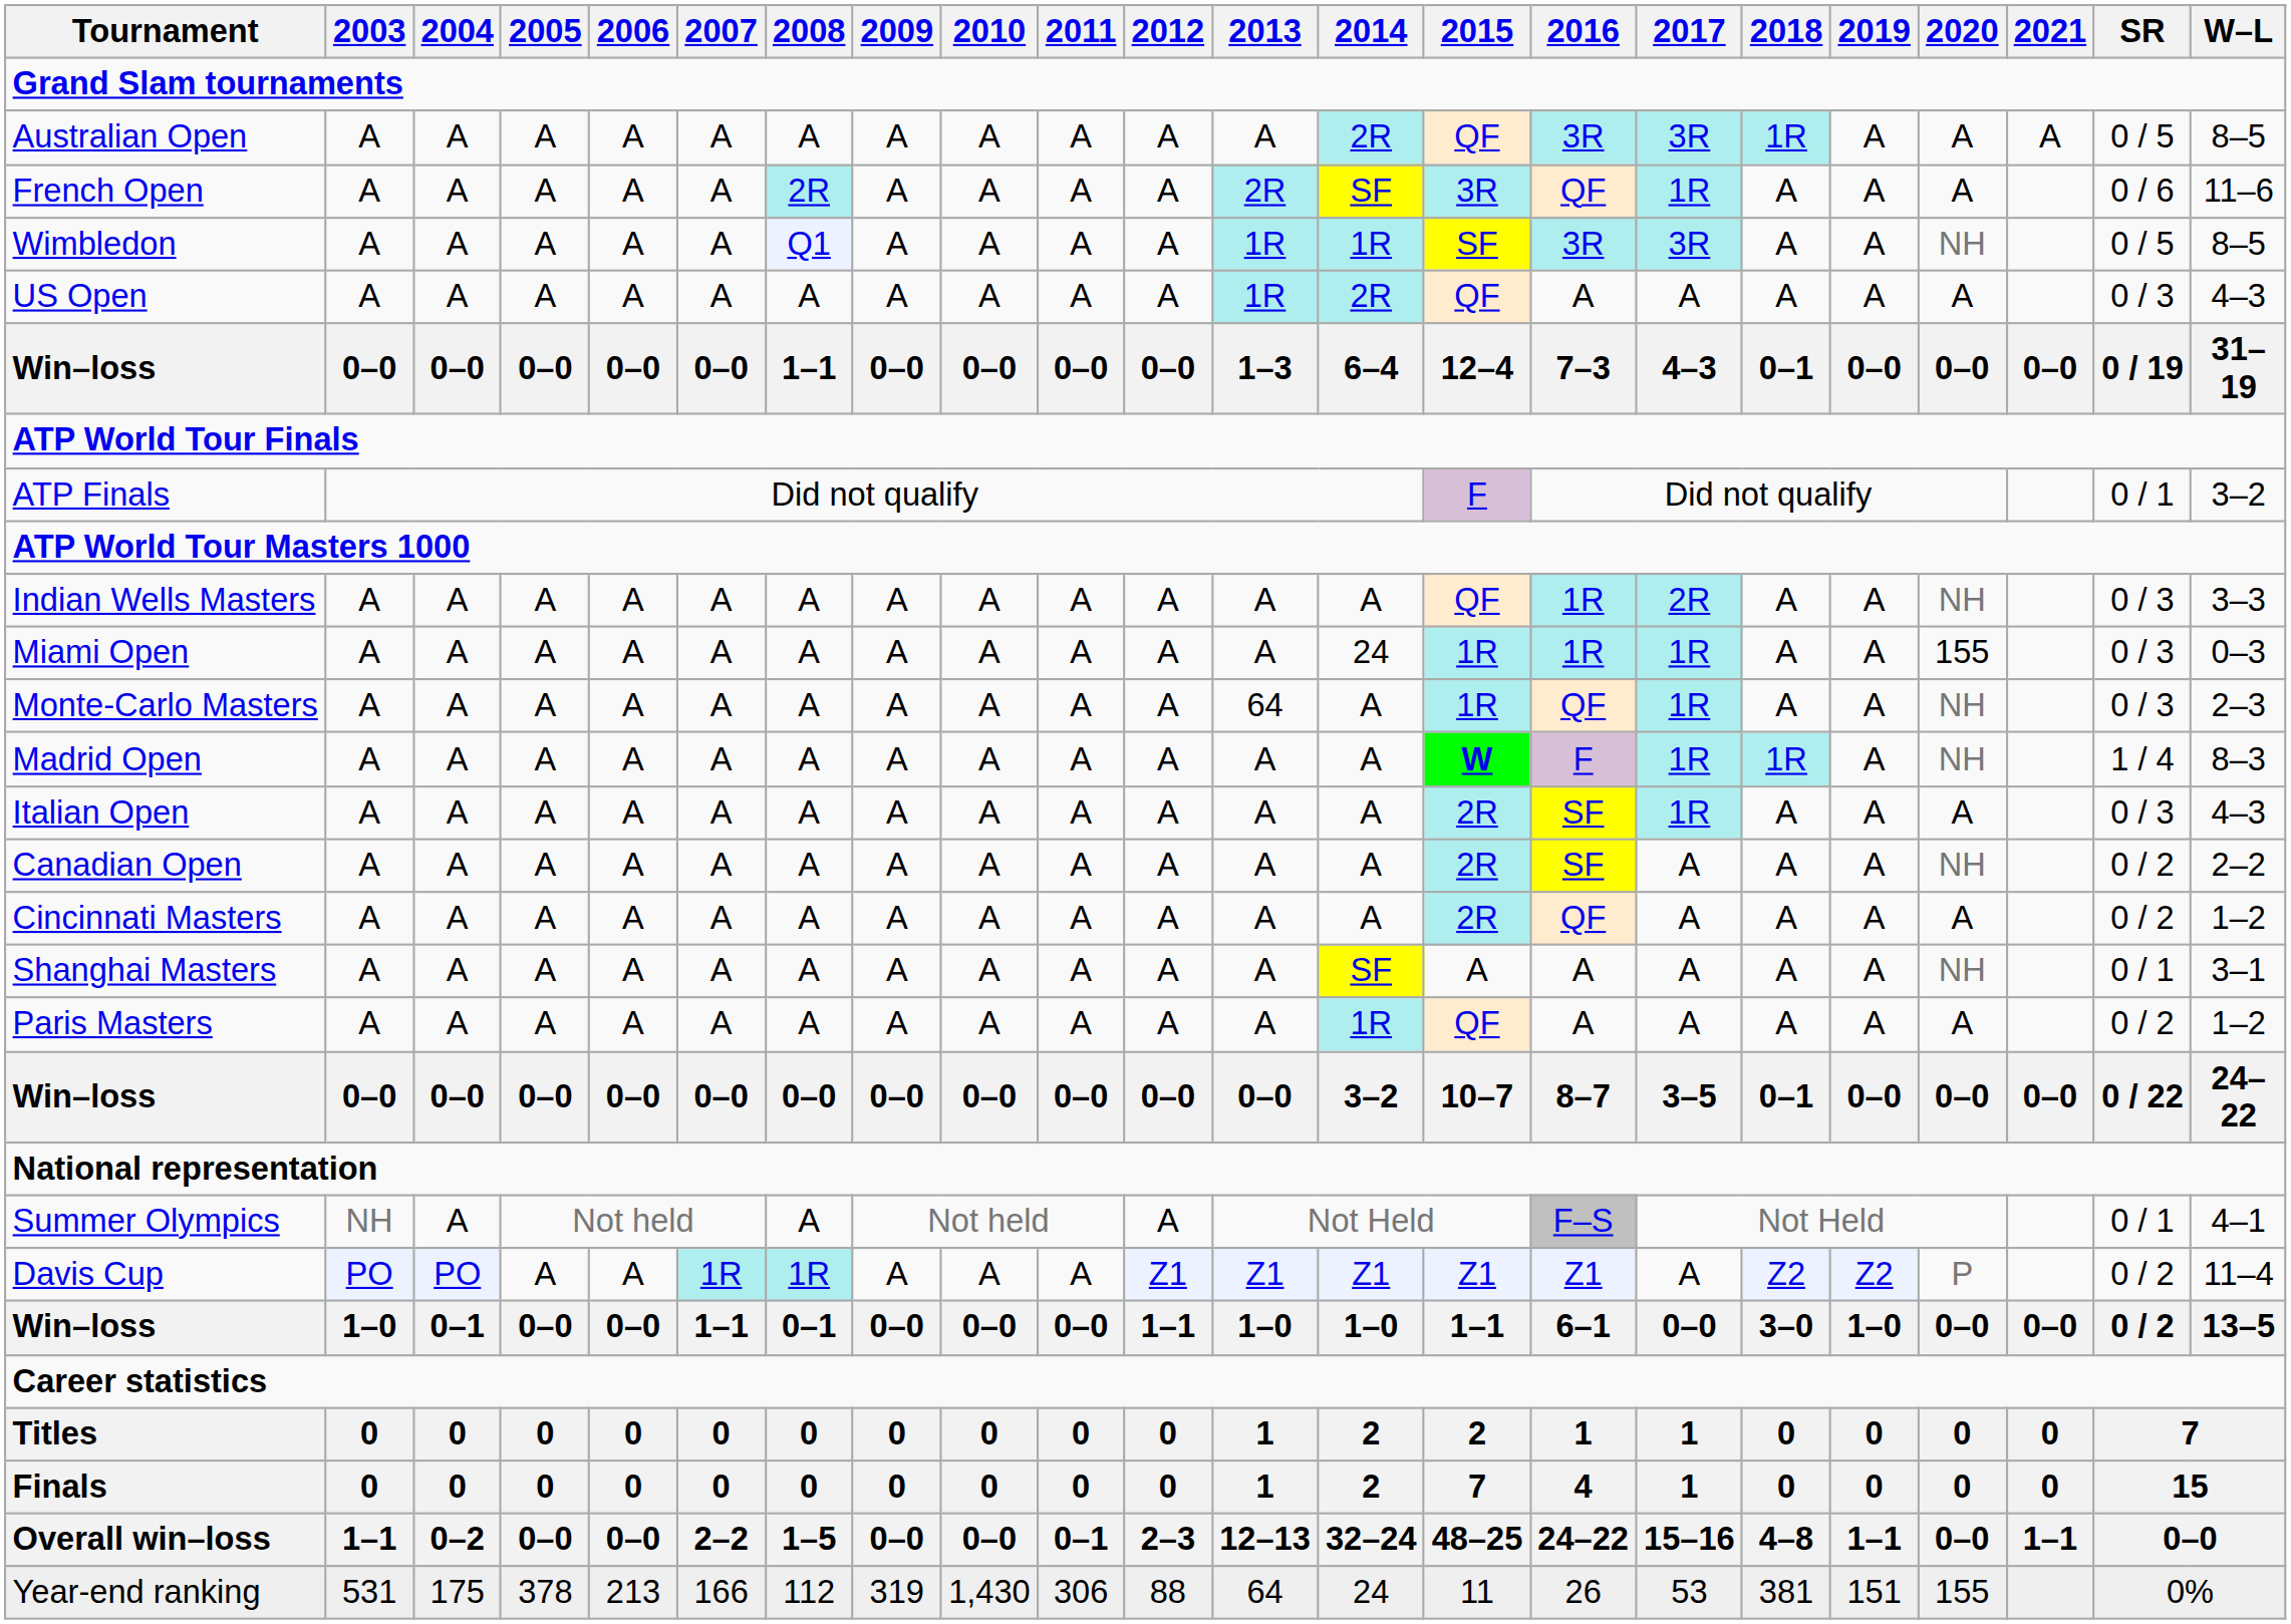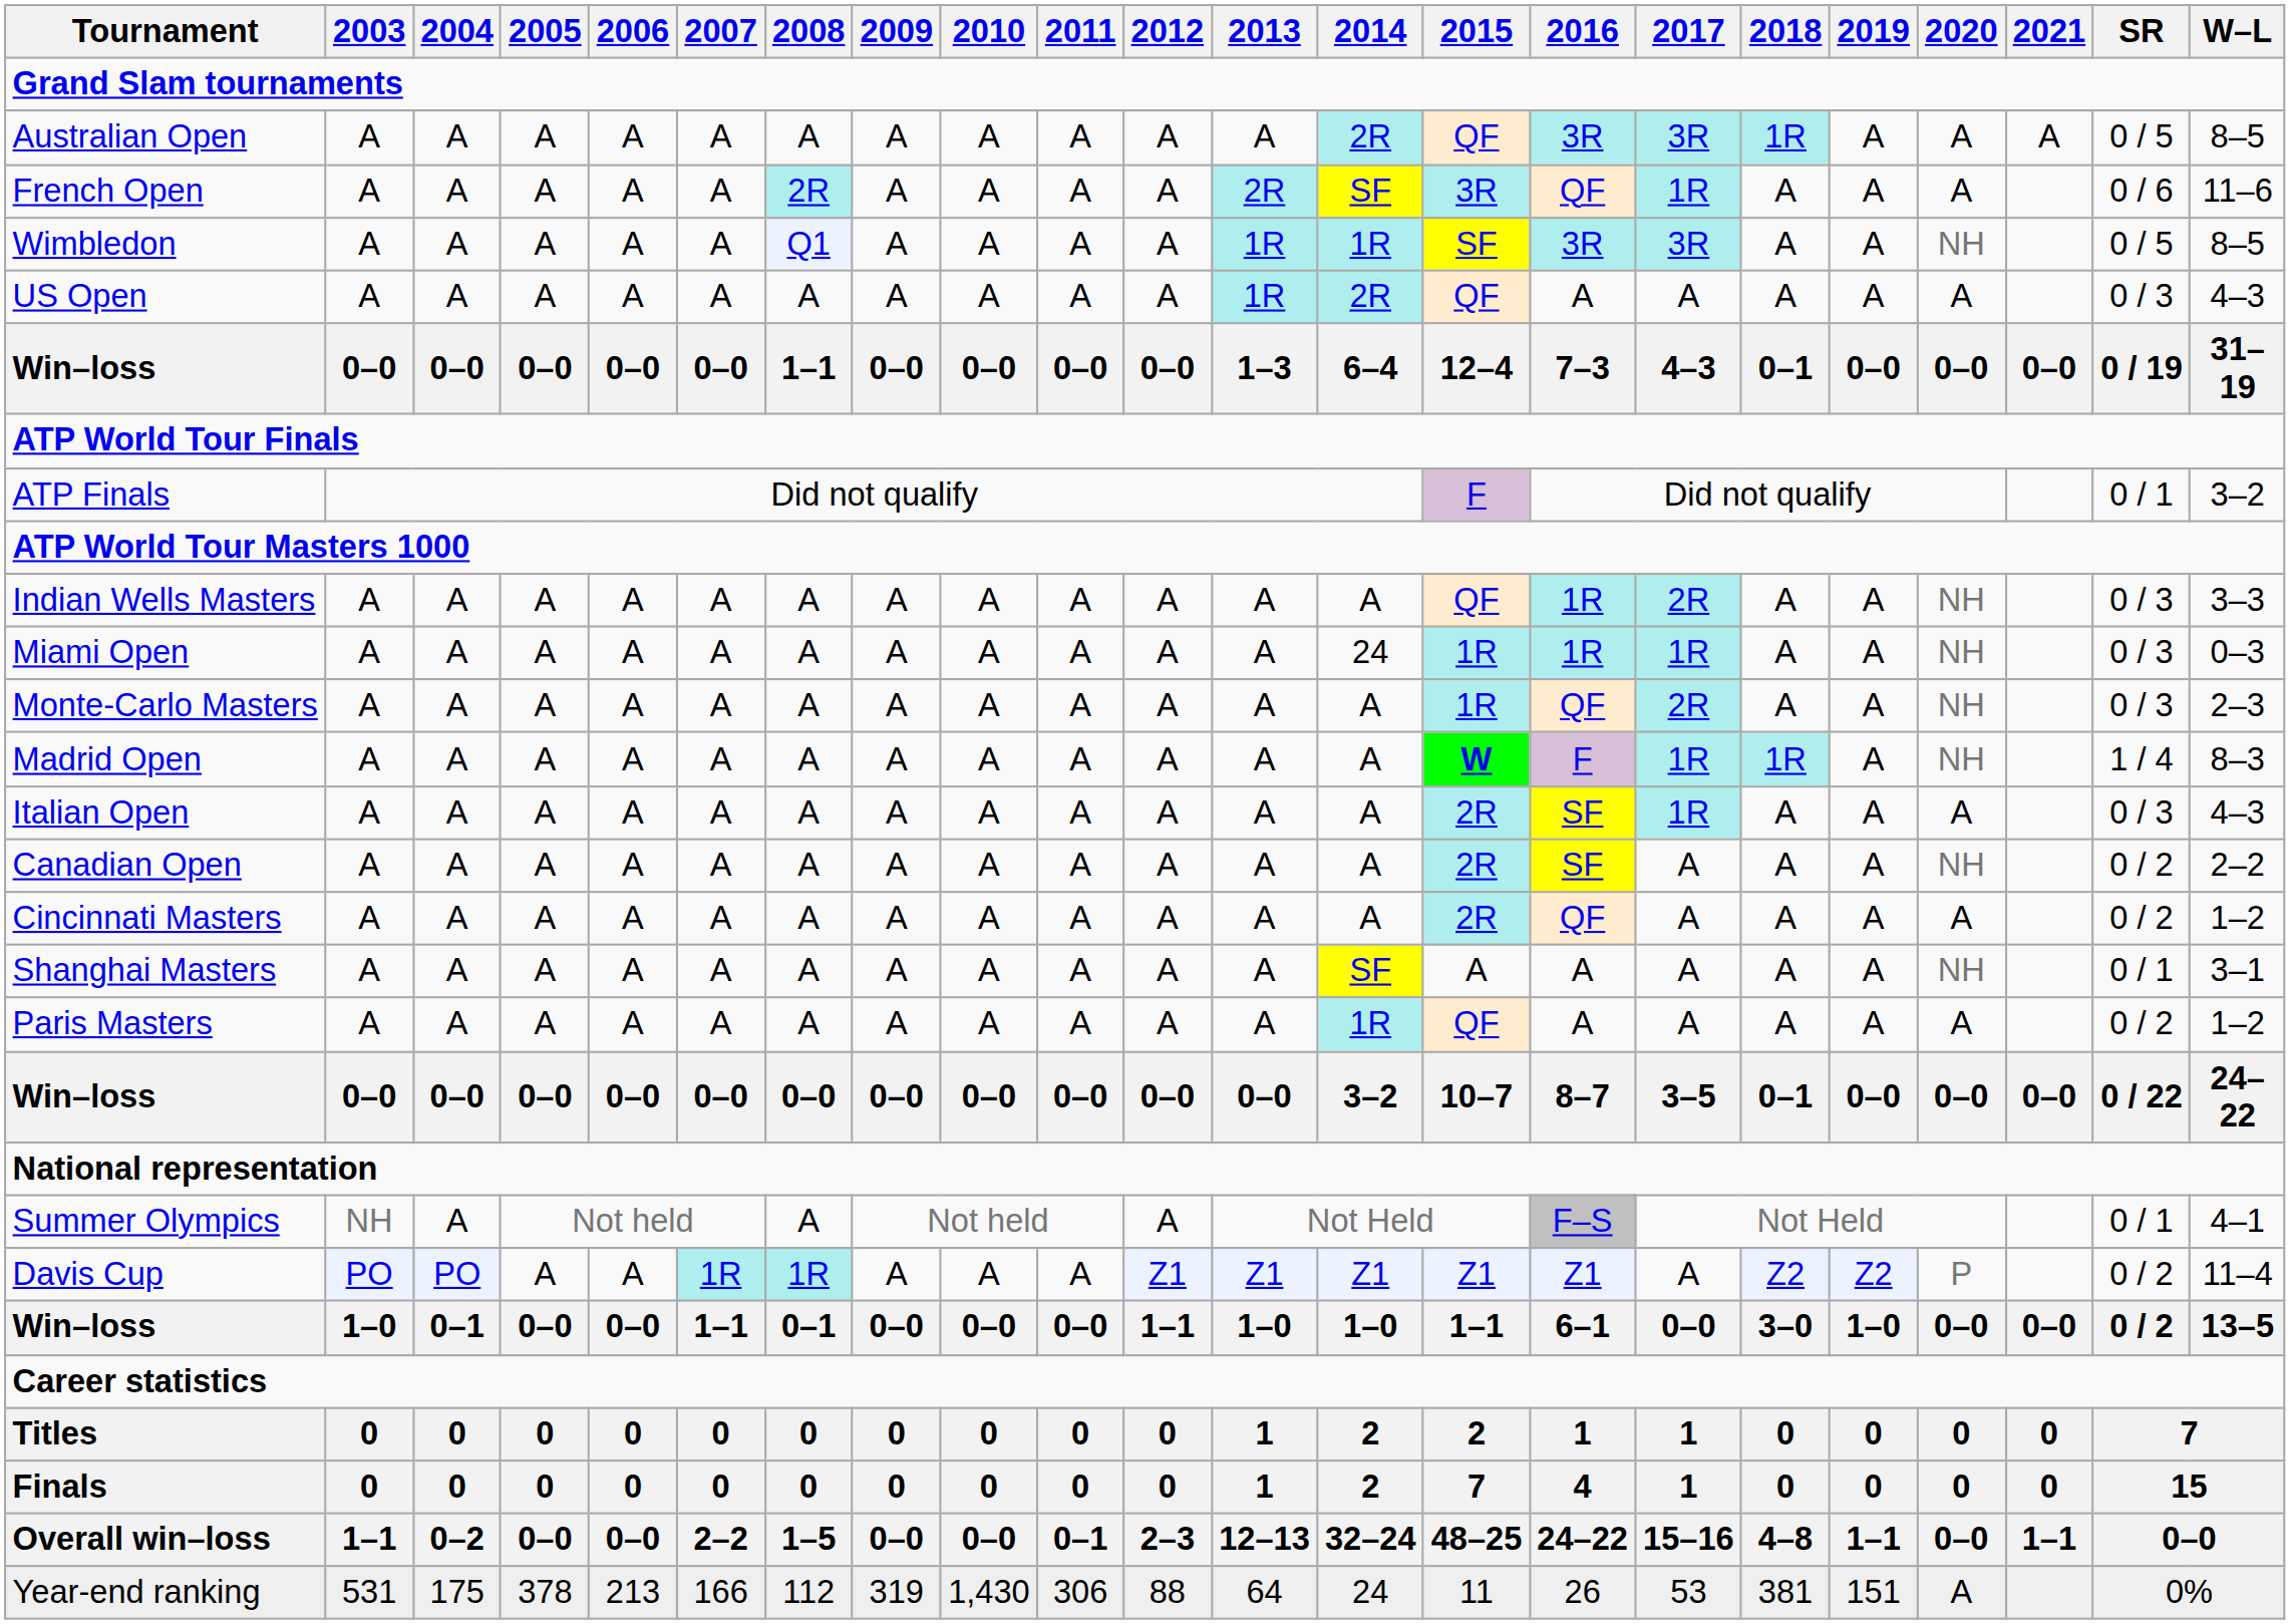Miami Open | 2020: 155 -> NH
Monte-Carlo Masters | 2013: 64 -> A
Monte-Carlo Masters | 2017: 1R -> 2R
Year-end ranking | 2020: 155 -> A
